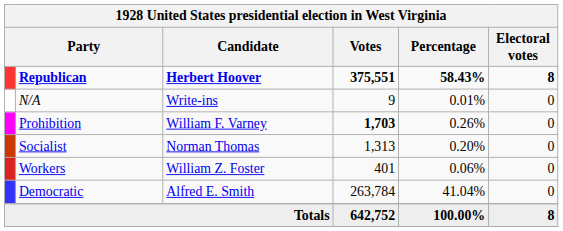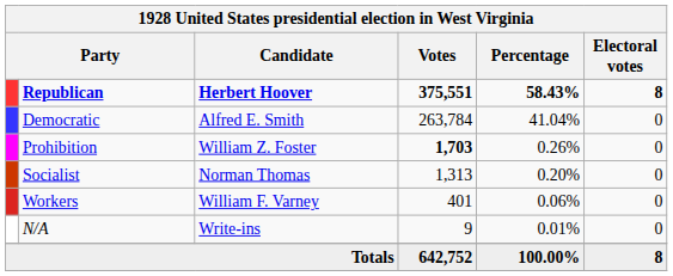rows swapped: Democratic <-> N/A
Prohibition | Candidate: William F. Varney -> William Z. Foster
Workers | Candidate: William Z. Foster -> William F. Varney
